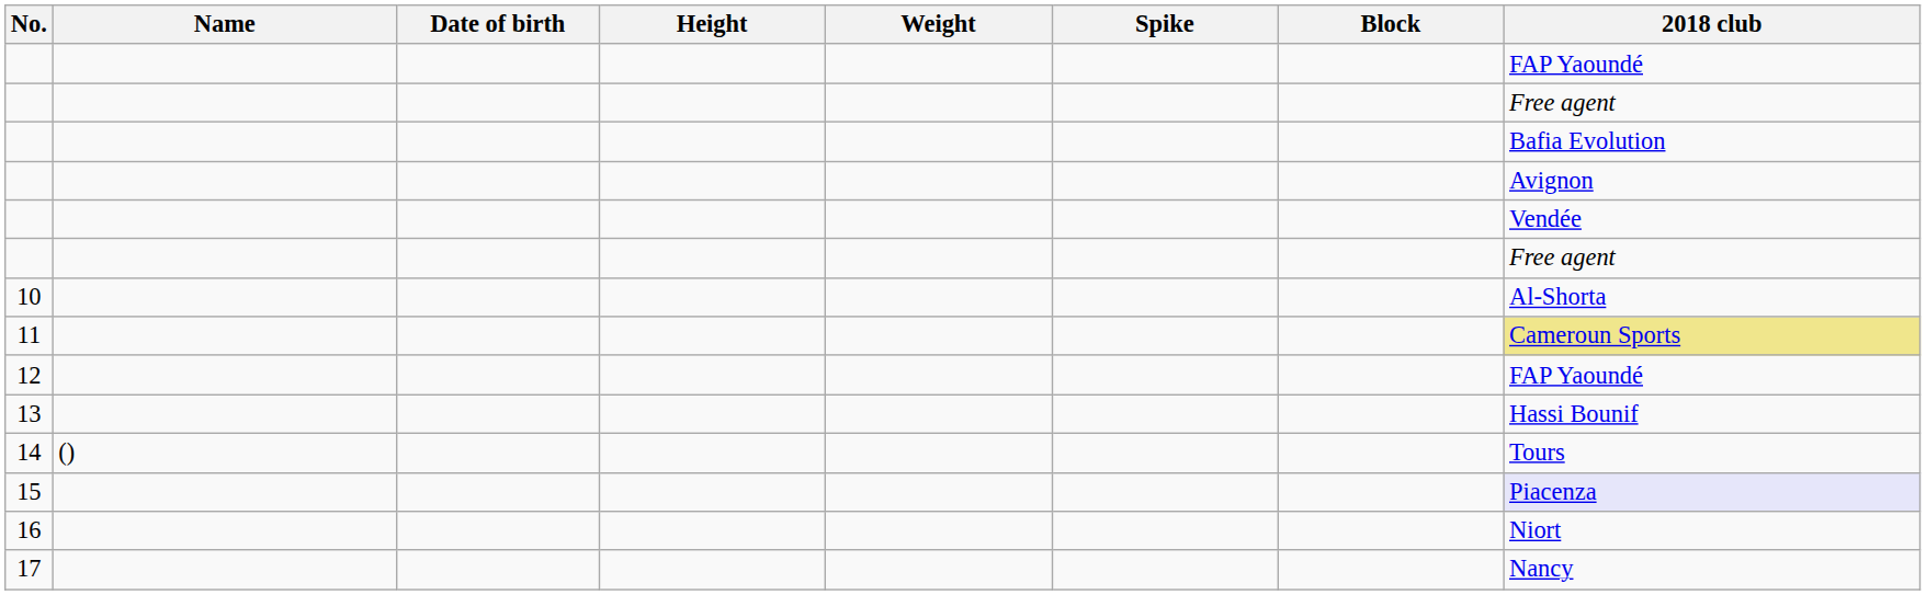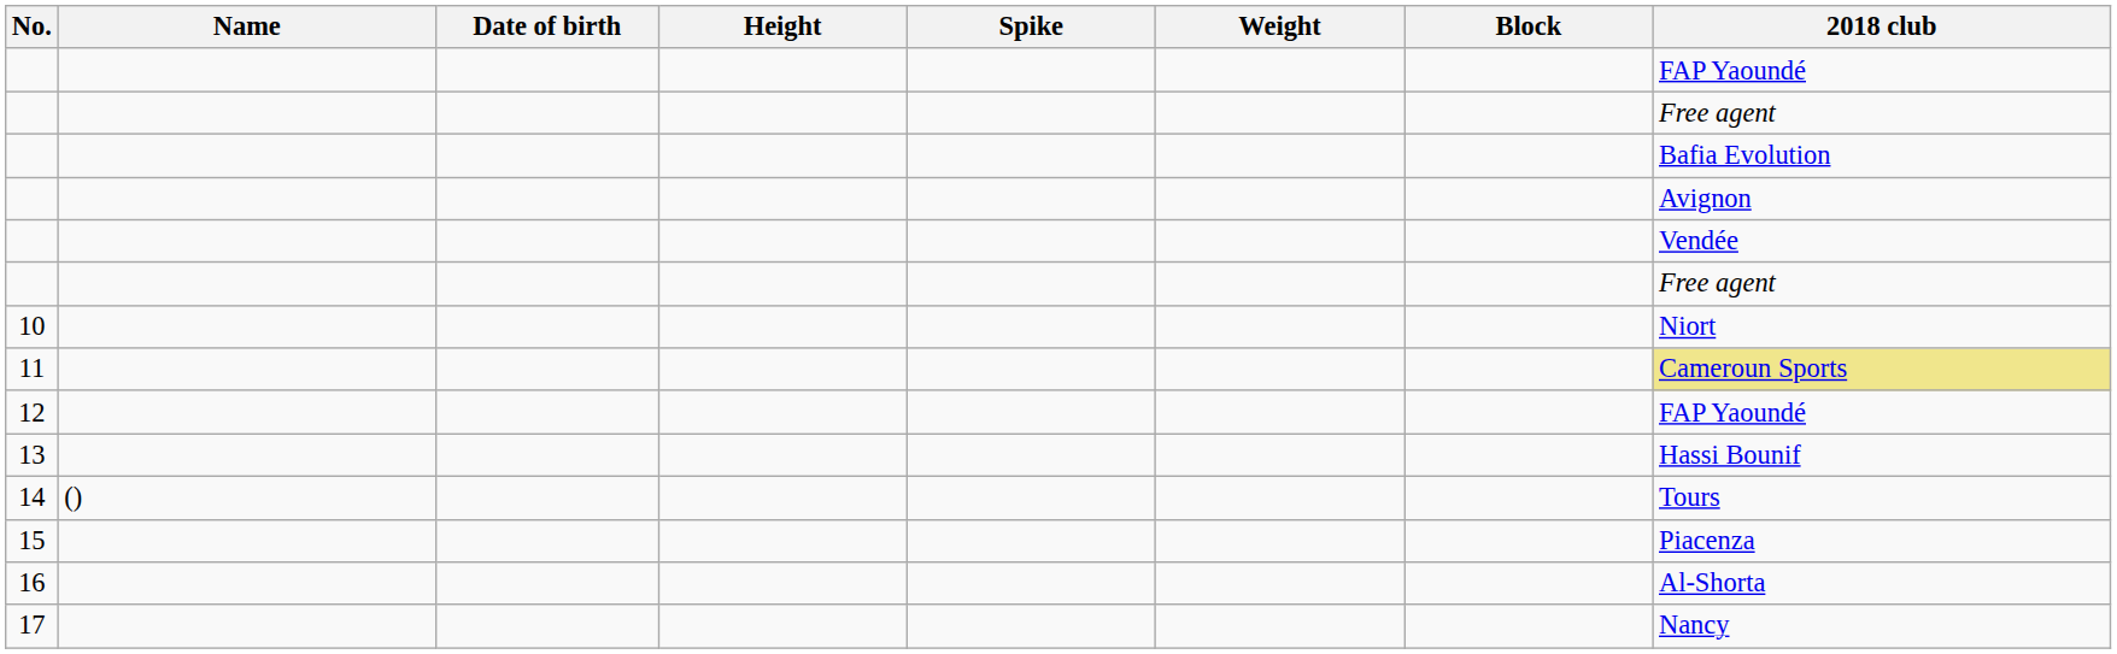columns swapped: Weight <-> Spike
10 | 2018 club: Al-Shorta -> Niort
15 | 2018 club: lavender background -> no background
16 | 2018 club: Niort -> Al-Shorta
